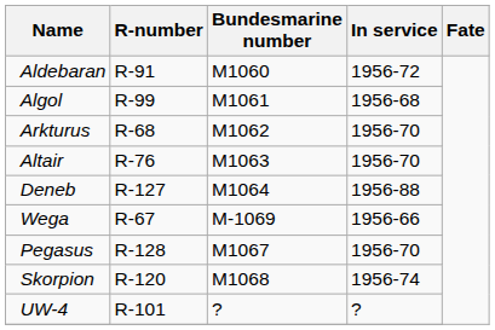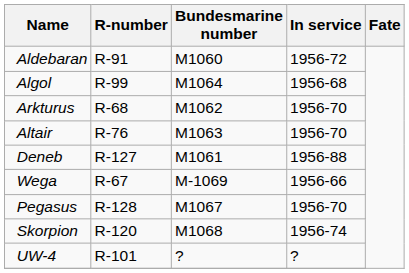Algol | Bundesmarine number: M1061 -> M1064
Deneb | Bundesmarine number: M1064 -> M1061
